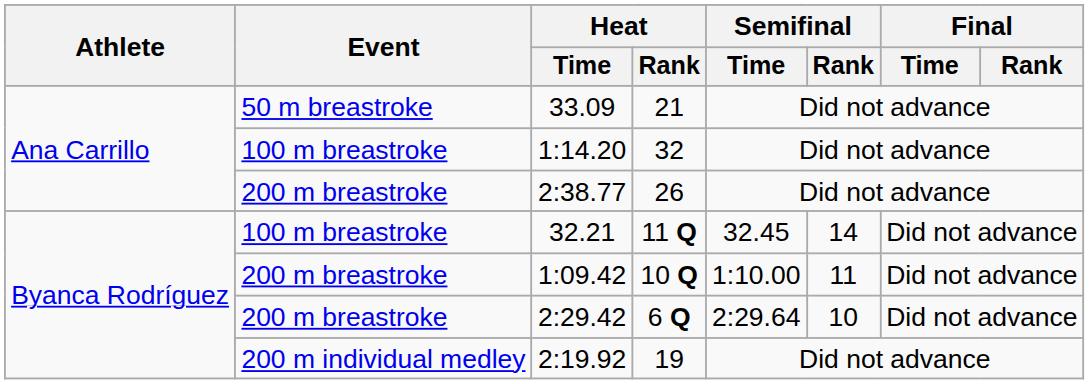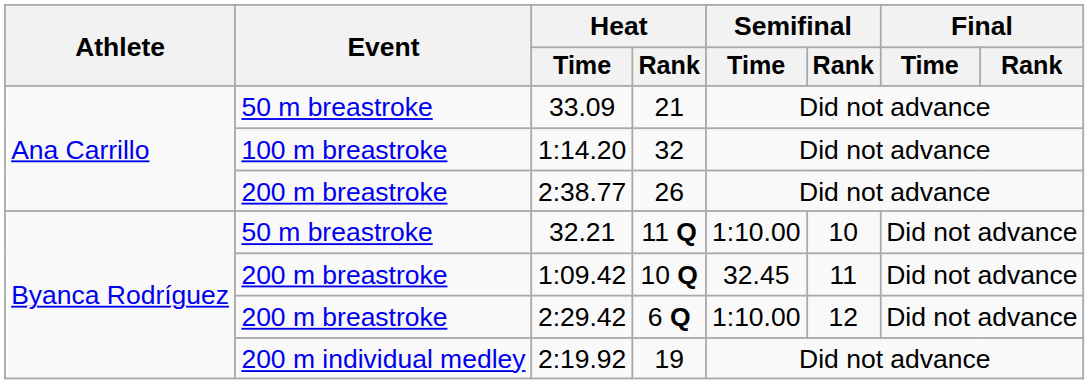32.21 | Event: 100 m breastroke -> 50 m breastroke
32.21 | Semifinal / Time: 32.45 -> 1:10.00
32.21 | Semifinal / Rank: 14 -> 10
1:09.42 | Semifinal / Time: 1:10.00 -> 32.45
2:29.42 | Semifinal / Time: 2:29.64 -> 1:10.00
2:29.42 | Semifinal / Rank: 10 -> 12
